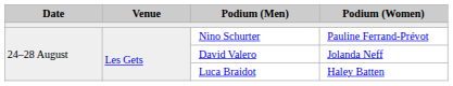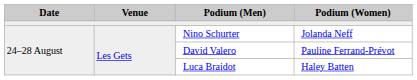Nino Schurter | Podium (Women): Pauline Ferrand-Prévot -> Jolanda Neff
David Valero | Podium (Women): Jolanda Neff -> Pauline Ferrand-Prévot
